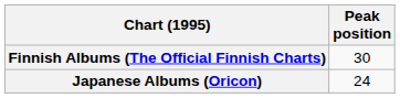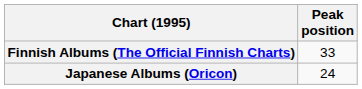Finnish Albums (The Official Finnish Charts) | Peak position: 30 -> 33
